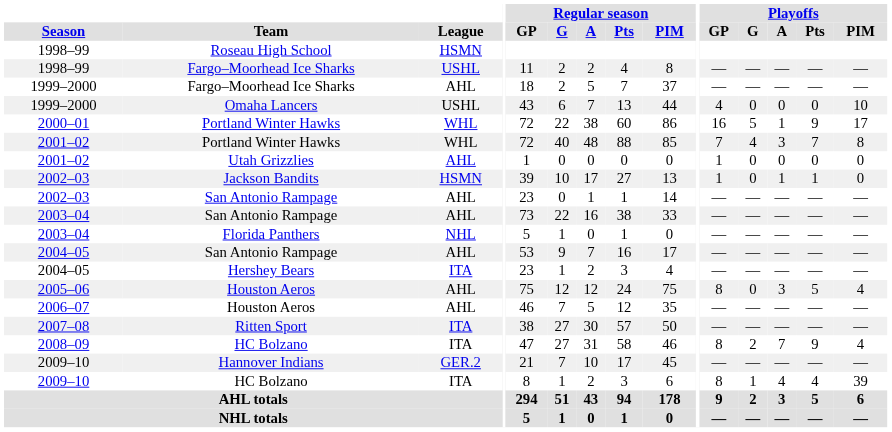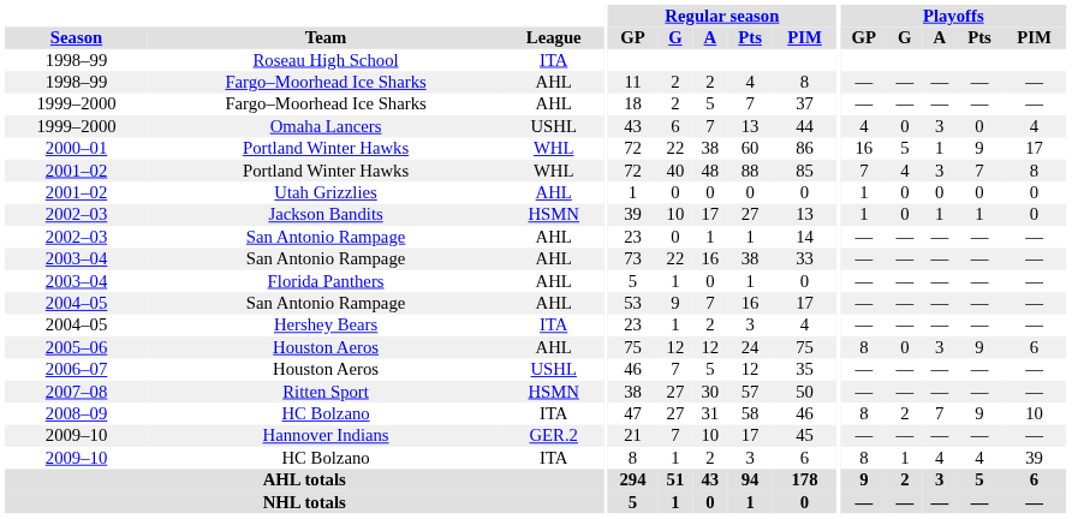Roseau High School | League: HSMN -> ITA
1998–99 / Fargo–Moorhead Ice Sharks | League: USHL -> AHL
Omaha Lancers | Playoffs / A: 0 -> 3
Omaha Lancers | Playoffs / PIM: 10 -> 4
Florida Panthers | League: NHL -> AHL
2005–06 / Houston Aeros | Playoffs / Pts: 5 -> 9
2005–06 / Houston Aeros | Playoffs / PIM: 4 -> 6
2006–07 / Houston Aeros | League: AHL -> USHL
Ritten Sport | League: ITA -> HSMN
2008–09 / HC Bolzano | Playoffs / PIM: 4 -> 10
